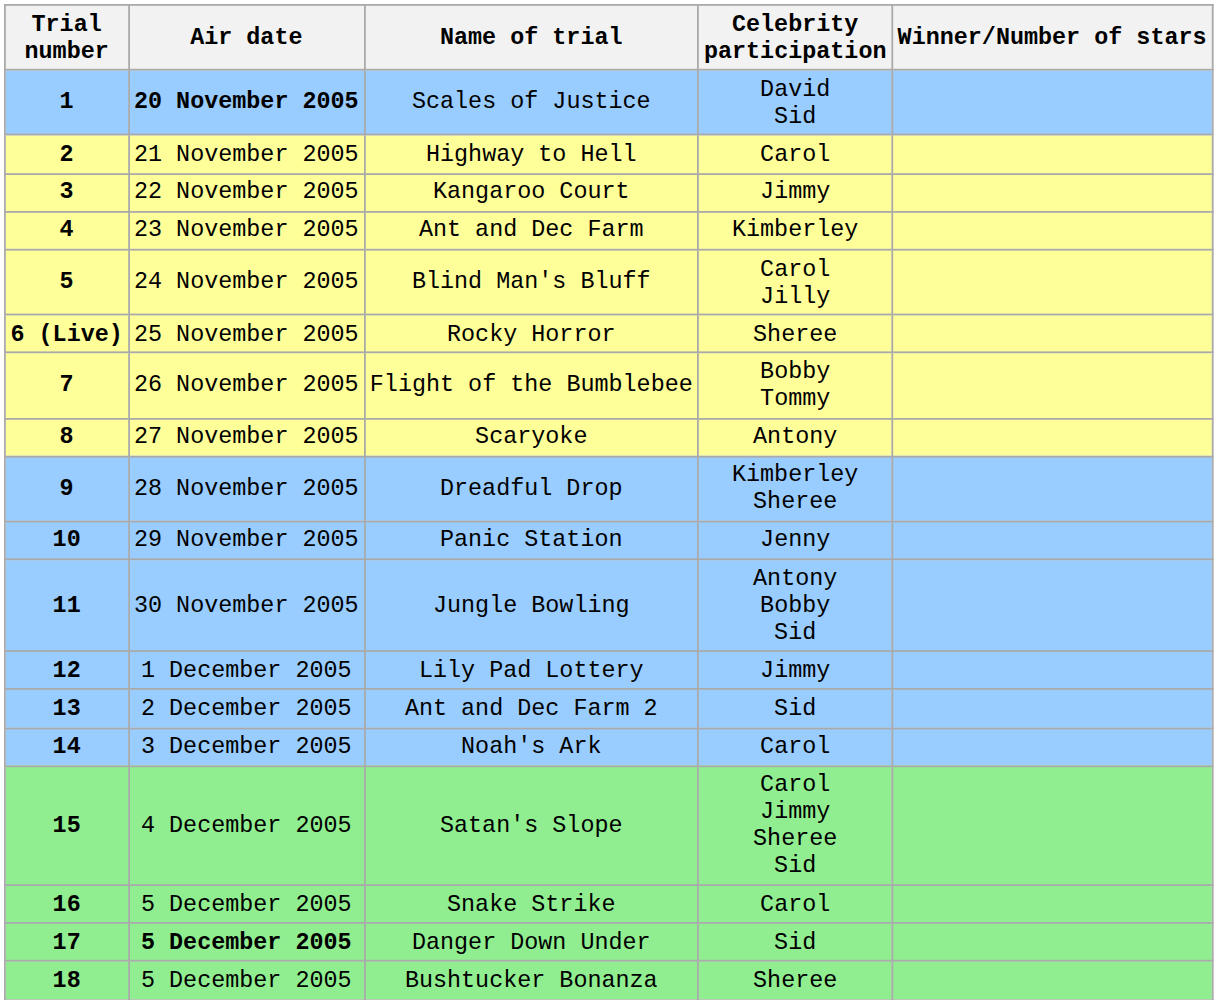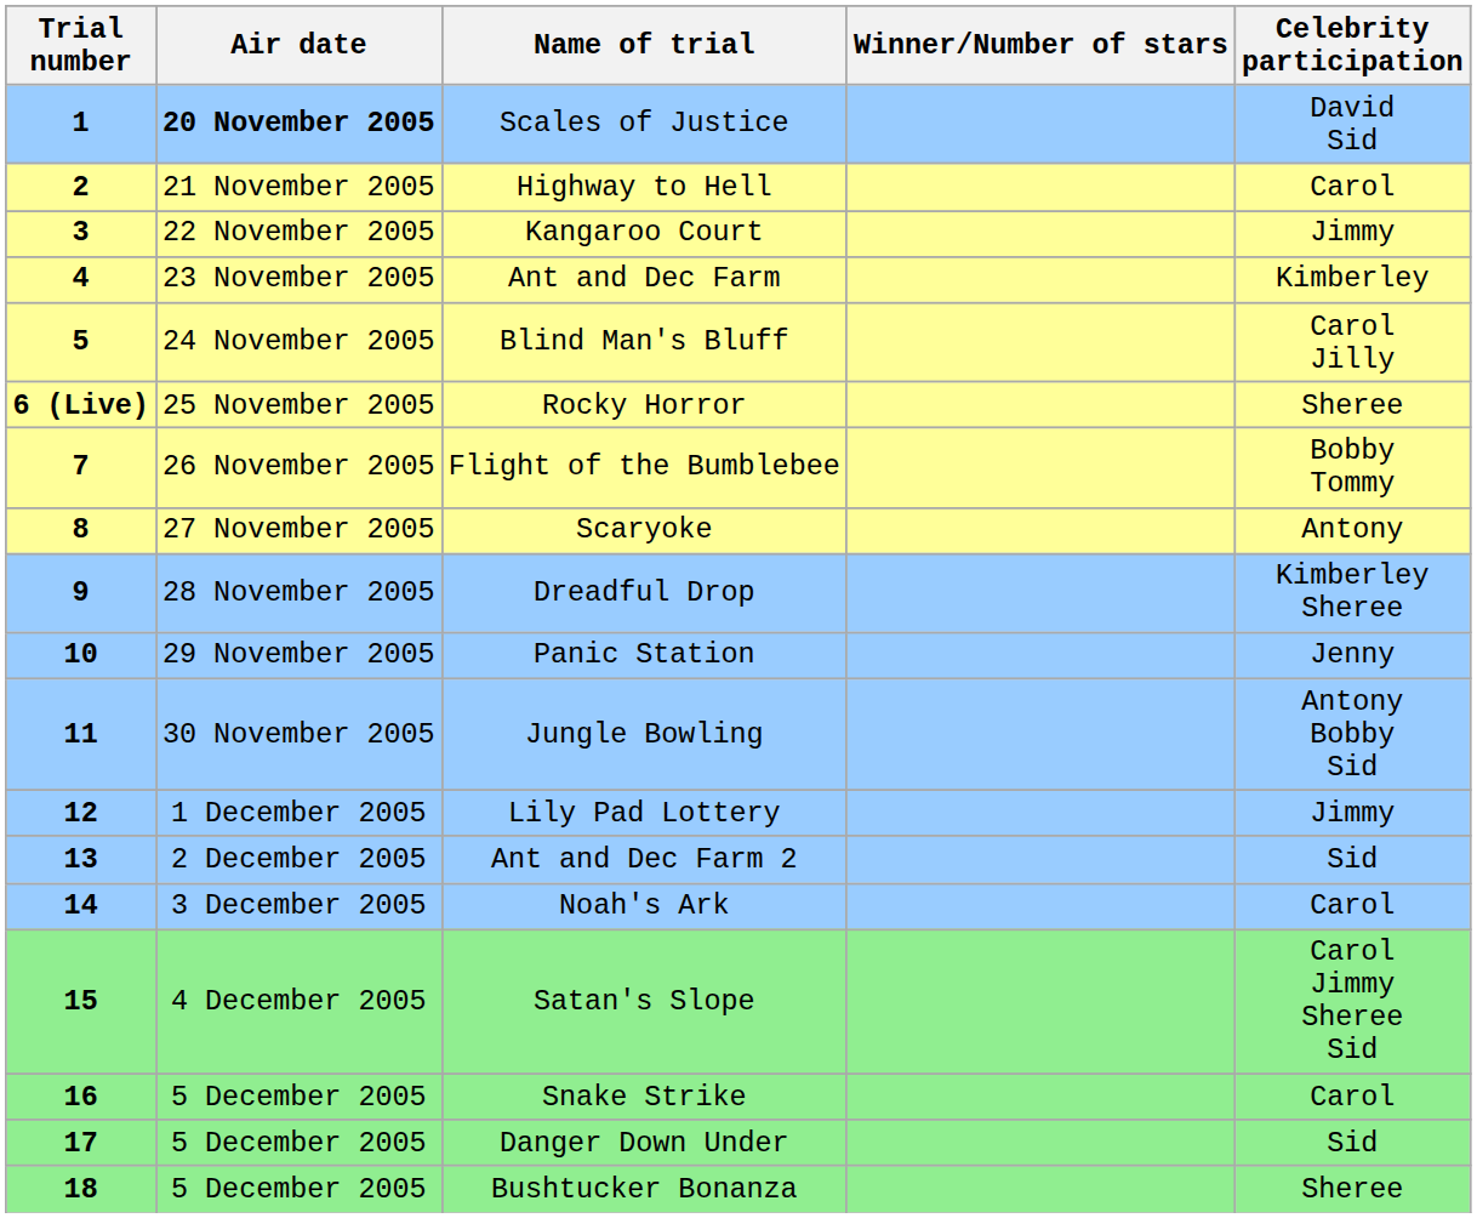columns swapped: Celebrity participation <-> Winner/Number of stars
Danger Down Under | Air date: bold -> normal
